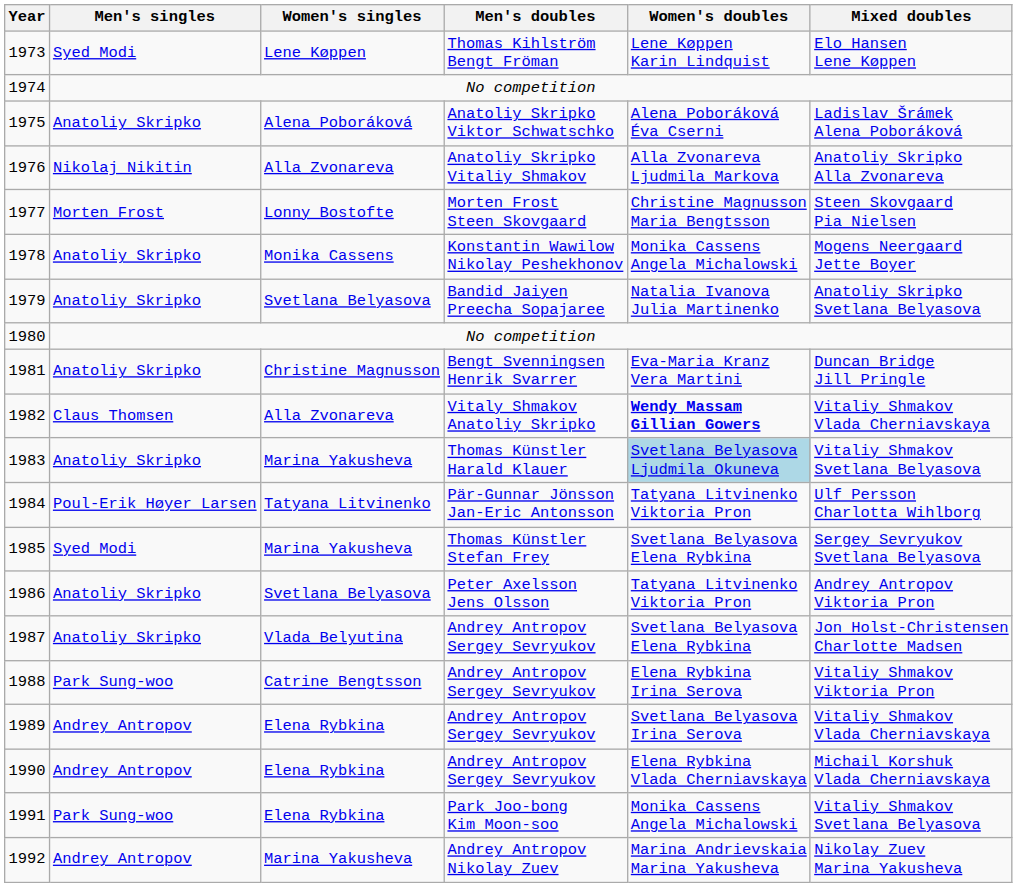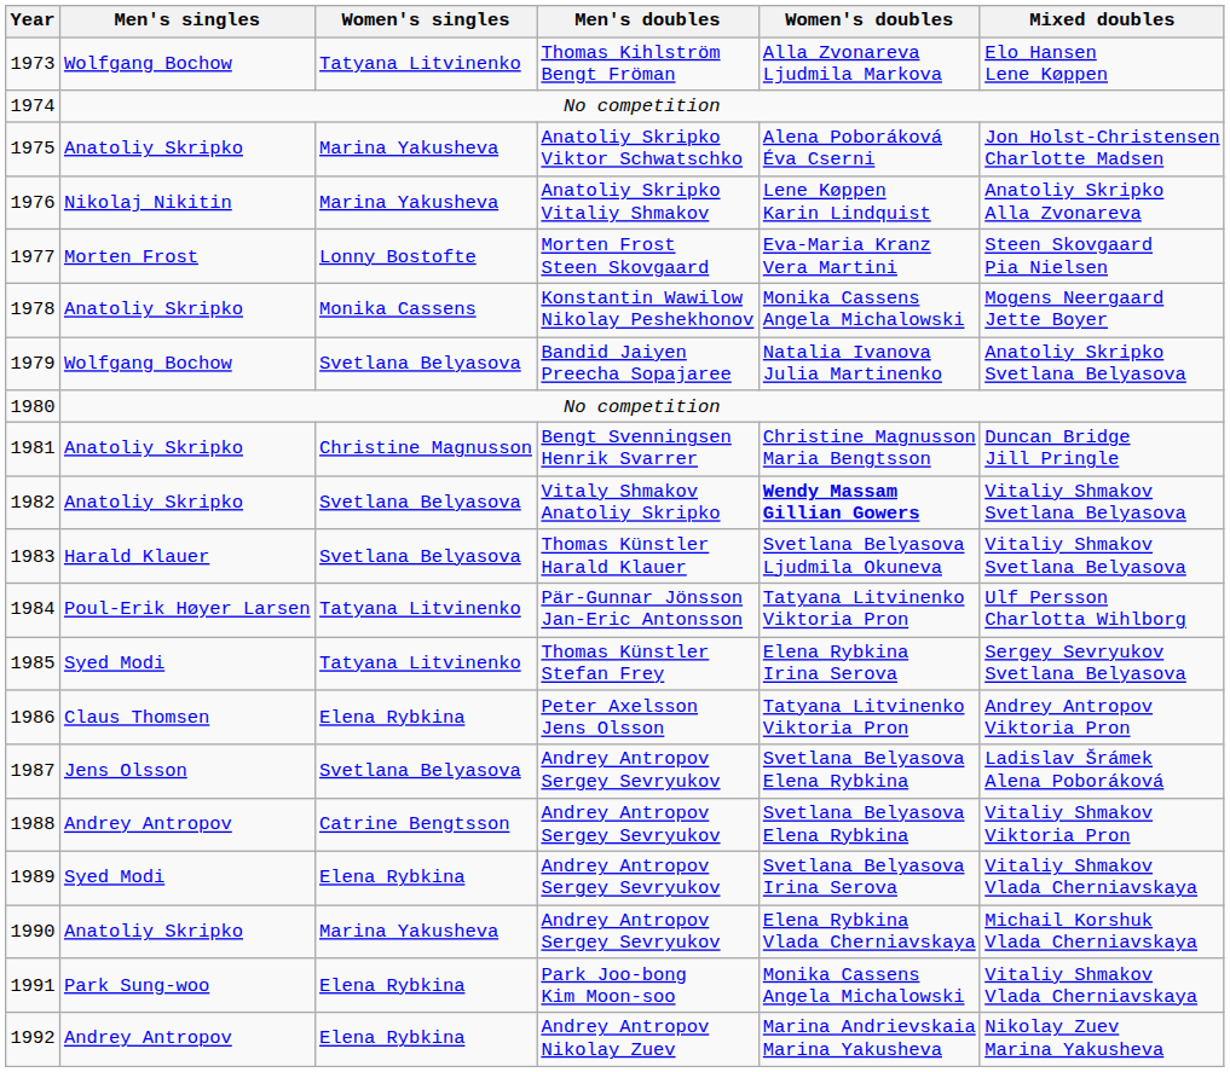1973 | Men's singles: Syed Modi -> Wolfgang Bochow
1973 | Women's singles: Lene Køppen -> Tatyana Litvinenko
1973 | Women's doubles: Lene Køppen Karin Lindquist -> Alla Zvonareva Ljudmila Markova
1975 | Women's singles: Alena Poboráková -> Marina Yakusheva
1975 | Mixed doubles: Ladislav Šrámek Alena Poboráková -> Jon Holst-Christensen Charlotte Madsen
1976 | Women's singles: Alla Zvonareva -> Marina Yakusheva
1976 | Women's doubles: Alla Zvonareva Ljudmila Markova -> Lene Køppen Karin Lindquist
1977 | Women's doubles: Christine Magnusson Maria Bengtsson -> Eva-Maria Kranz Vera Martini
1979 | Men's singles: Anatoliy Skripko -> Wolfgang Bochow
1981 | Women's doubles: Eva-Maria Kranz Vera Martini -> Christine Magnusson Maria Bengtsson
1982 | Men's singles: Claus Thomsen -> Anatoliy Skripko
1982 | Women's singles: Alla Zvonareva -> Svetlana Belyasova
1982 | Mixed doubles: Vitaliy Shmakov Vlada Cherniavskaya -> Vitaliy Shmakov Svetlana Belyasova
1983 | Men's singles: Anatoliy Skripko -> Harald Klauer
1983 | Women's singles: Marina Yakusheva -> Svetlana Belyasova
1983 | Women's doubles: lightblue background -> no background
1985 | Women's singles: Marina Yakusheva -> Tatyana Litvinenko
1985 | Women's doubles: Svetlana Belyasova Elena Rybkina -> Elena Rybkina Irina Serova
1986 | Men's singles: Anatoliy Skripko -> Claus Thomsen
1986 | Women's singles: Svetlana Belyasova -> Elena Rybkina
1987 | Men's singles: Anatoliy Skripko -> Jens Olsson
1987 | Women's singles: Vlada Belyutina -> Svetlana Belyasova
1987 | Mixed doubles: Jon Holst-Christensen Charlotte Madsen -> Ladislav Šrámek Alena Poboráková
1988 | Men's singles: Park Sung-woo -> Andrey Antropov
1988 | Women's doubles: Elena Rybkina Irina Serova -> Svetlana Belyasova Elena Rybkina
1989 | Men's singles: Andrey Antropov -> Syed Modi
1990 | Men's singles: Andrey Antropov -> Anatoliy Skripko
1990 | Women's singles: Elena Rybkina -> Marina Yakusheva
1991 | Mixed doubles: Vitaliy Shmakov Svetlana Belyasova -> Vitaliy Shmakov Vlada Cherniavskaya
1992 | Women's singles: Marina Yakusheva -> Elena Rybkina
